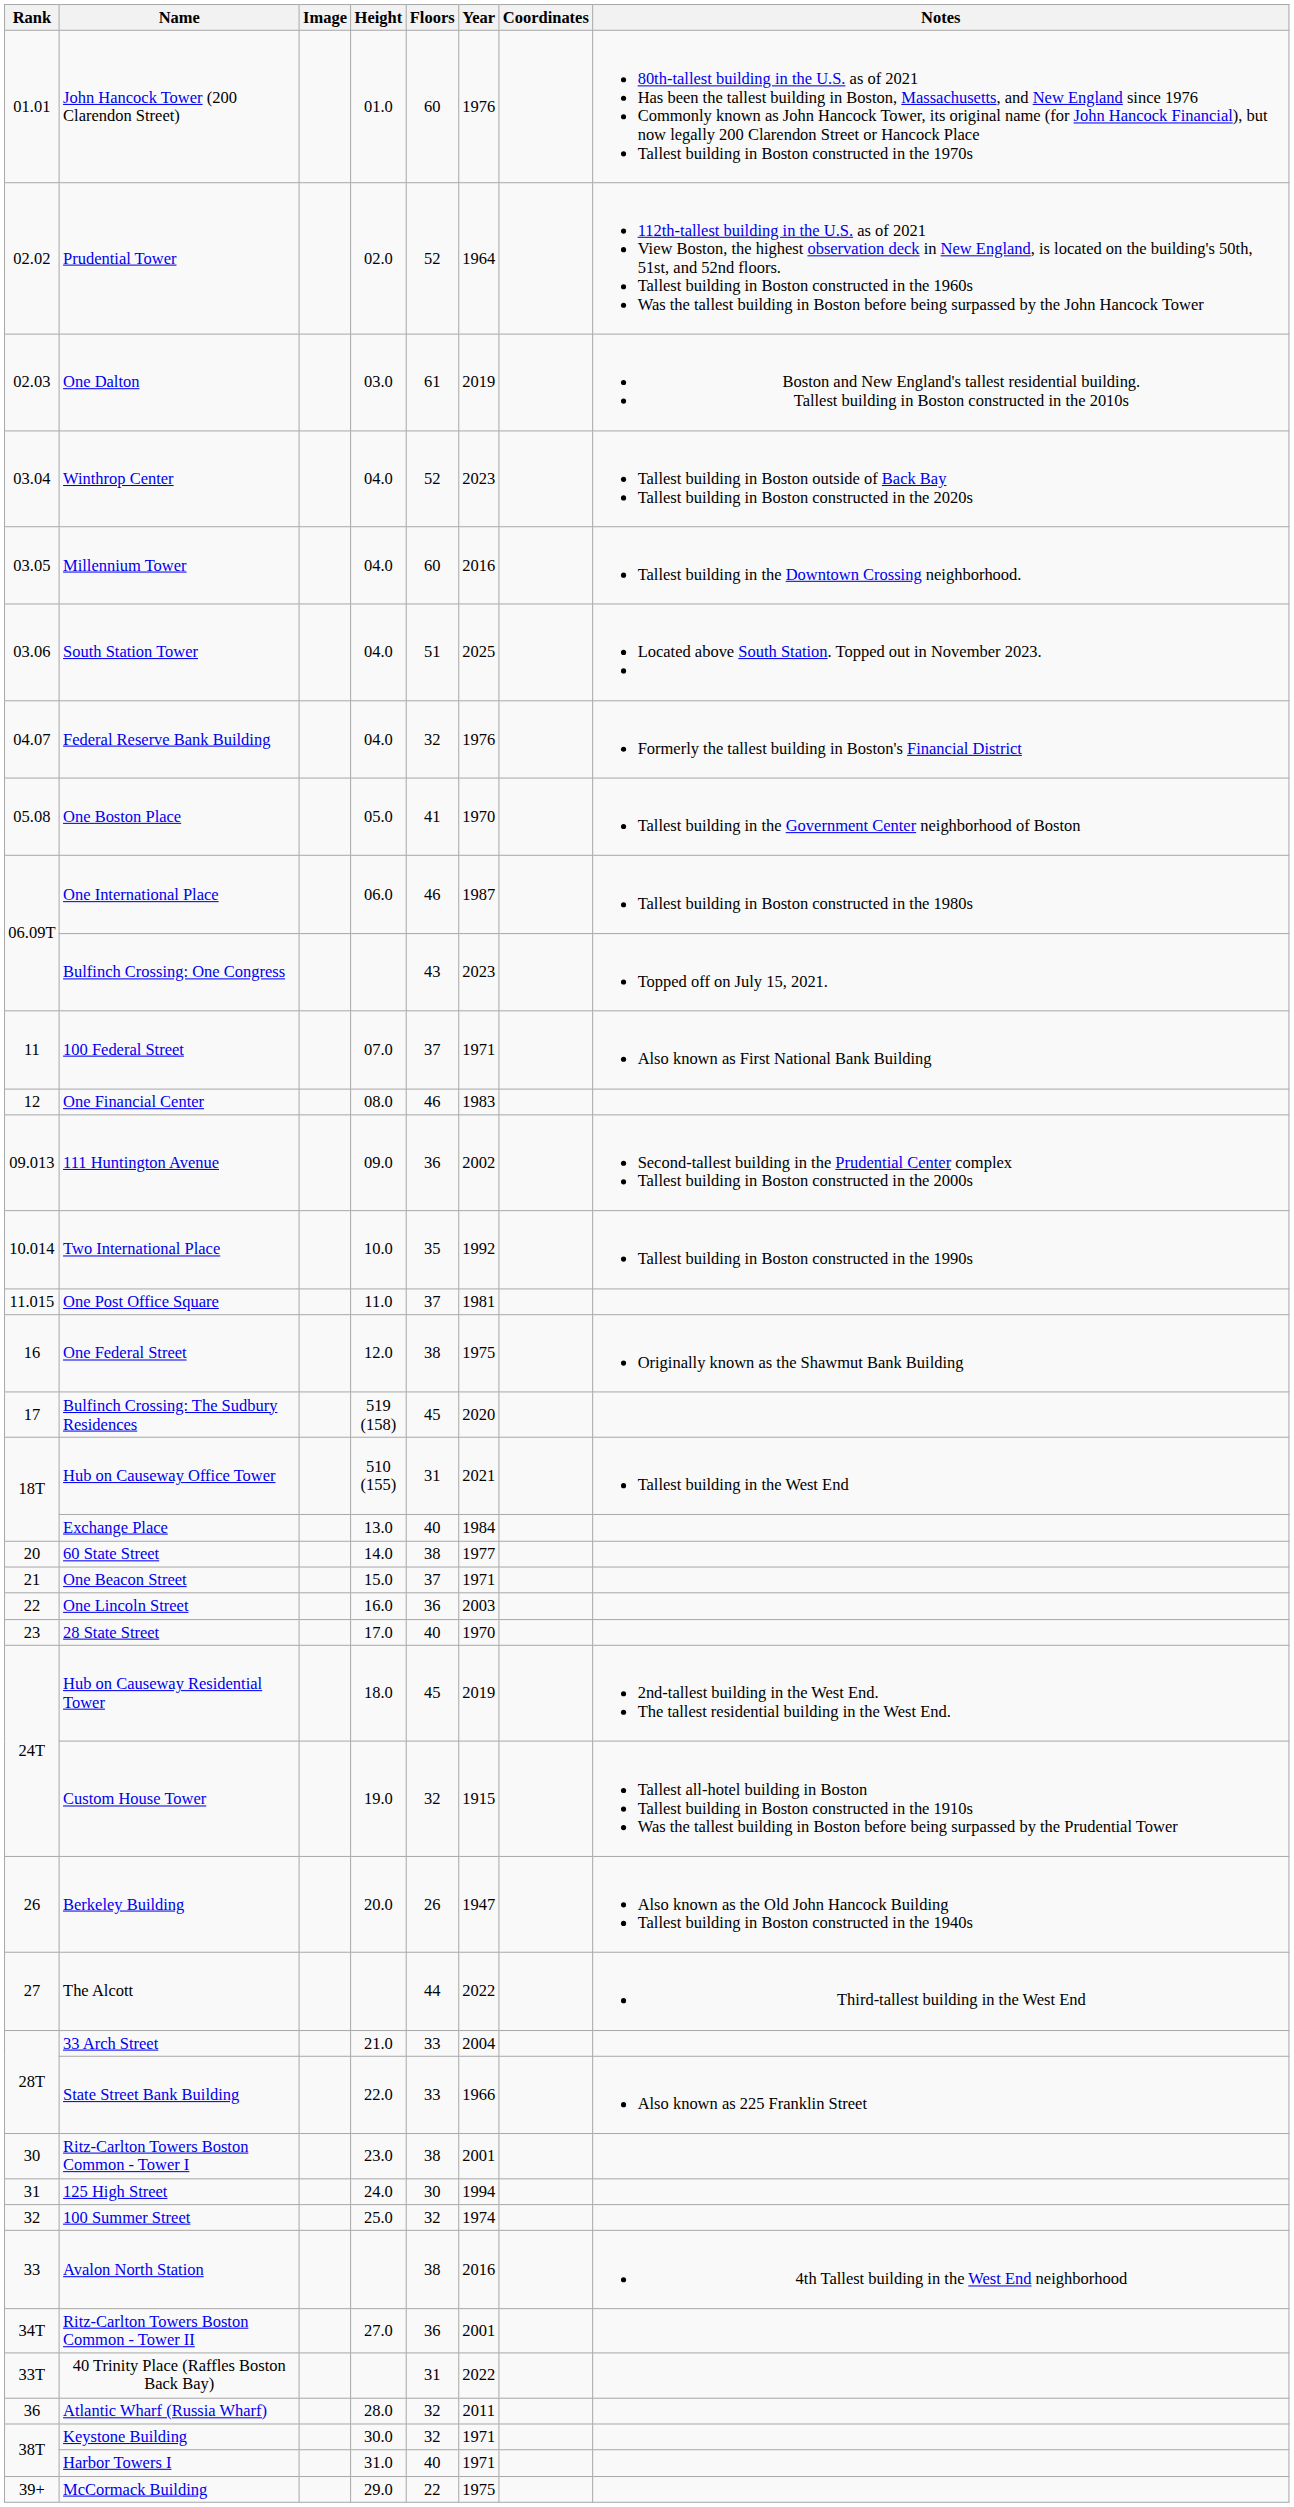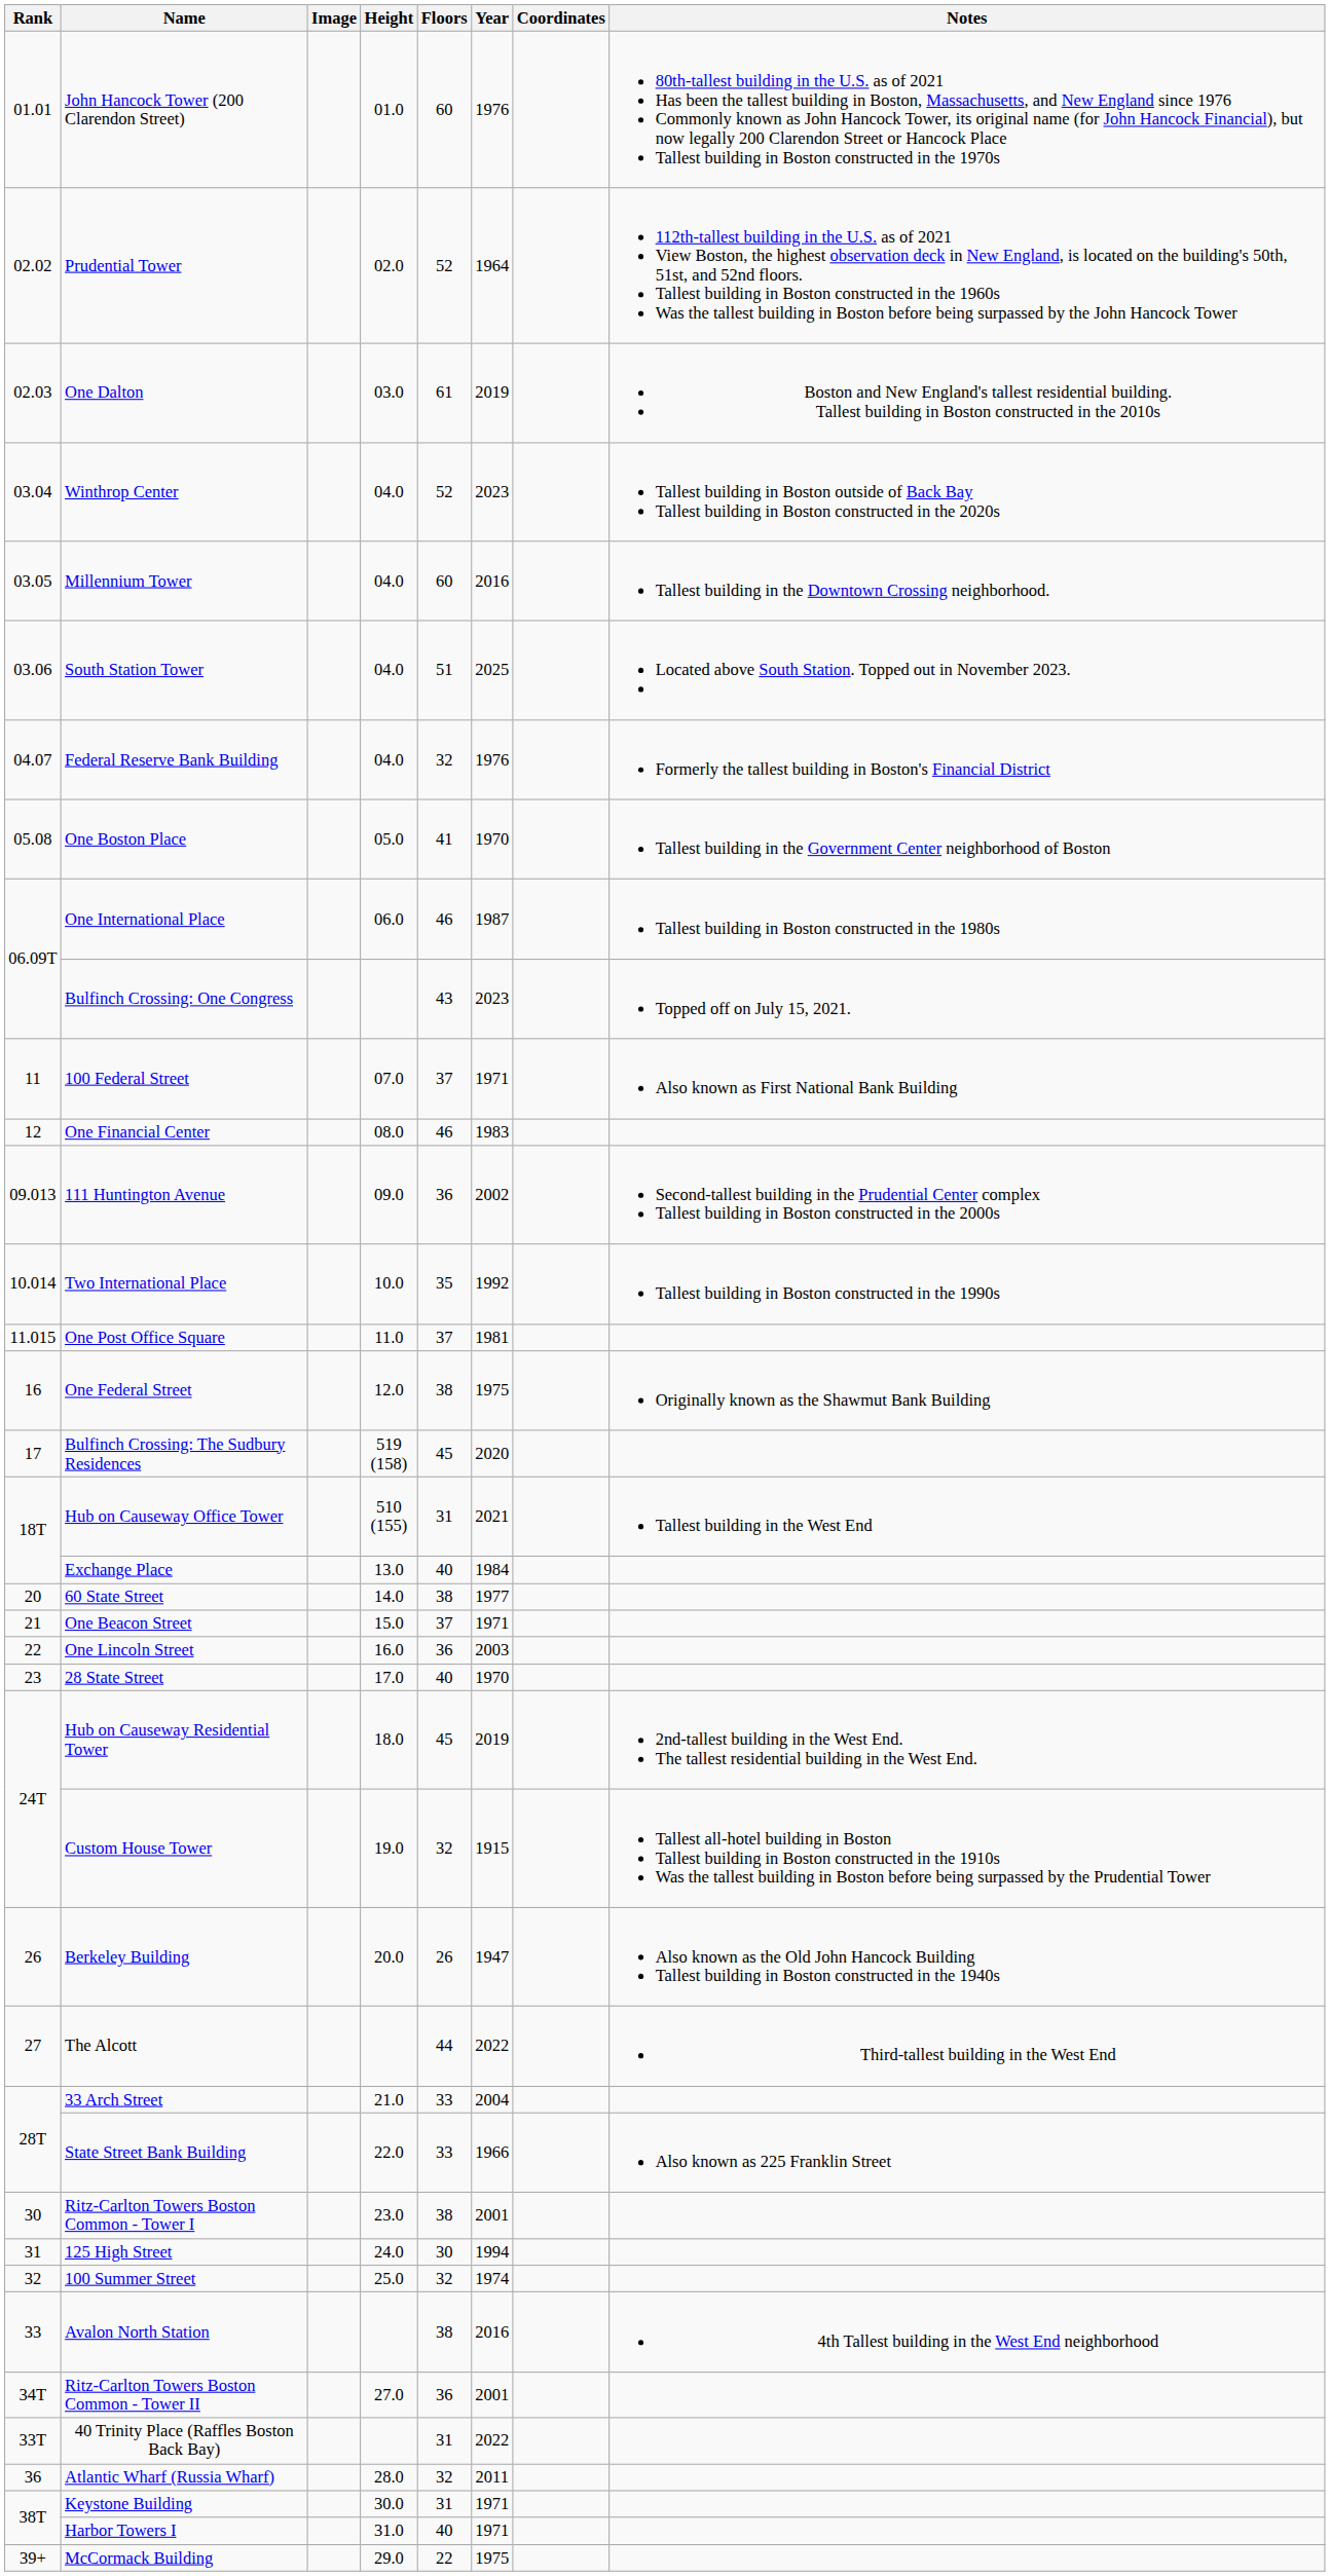Keystone Building | Floors: 32 -> 31
